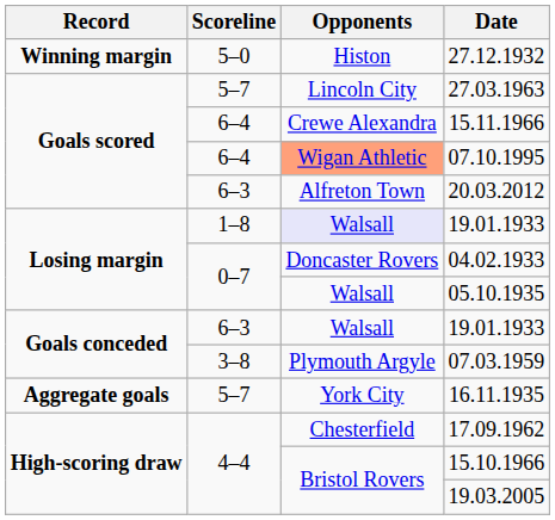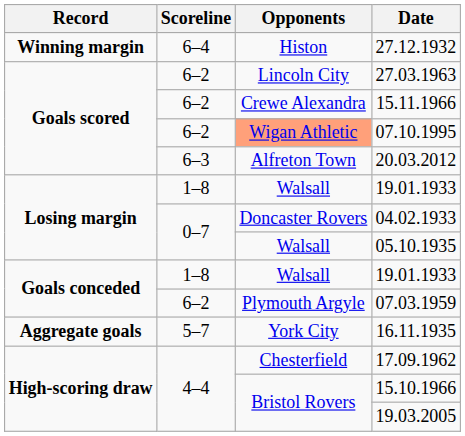27.12.1932 | Scoreline: 5–0 -> 6–4
27.03.1963 | Scoreline: 5–7 -> 6–2
15.11.1966 | Scoreline: 6–4 -> 6–2
07.10.1995 | Scoreline: 6–4 -> 6–2
Losing margin / 19.01.1933 | Opponents: lavender background -> no background
Goals conceded / 19.01.1933 | Scoreline: 6–3 -> 1–8
07.03.1959 | Scoreline: 3–8 -> 6–2
